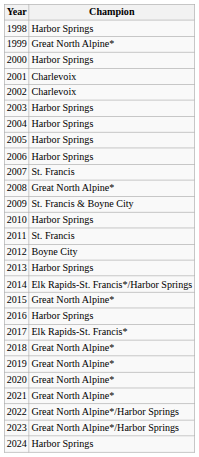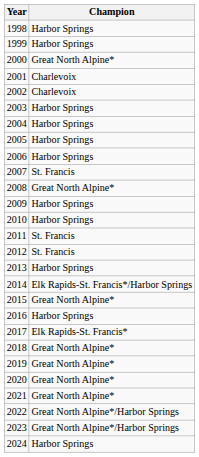1999 | Champion: Great North Alpine* -> Harbor Springs
2000 | Champion: Harbor Springs -> Great North Alpine*
2009 | Champion: St. Francis & Boyne City -> Harbor Springs
2012 | Champion: Boyne City -> St. Francis
